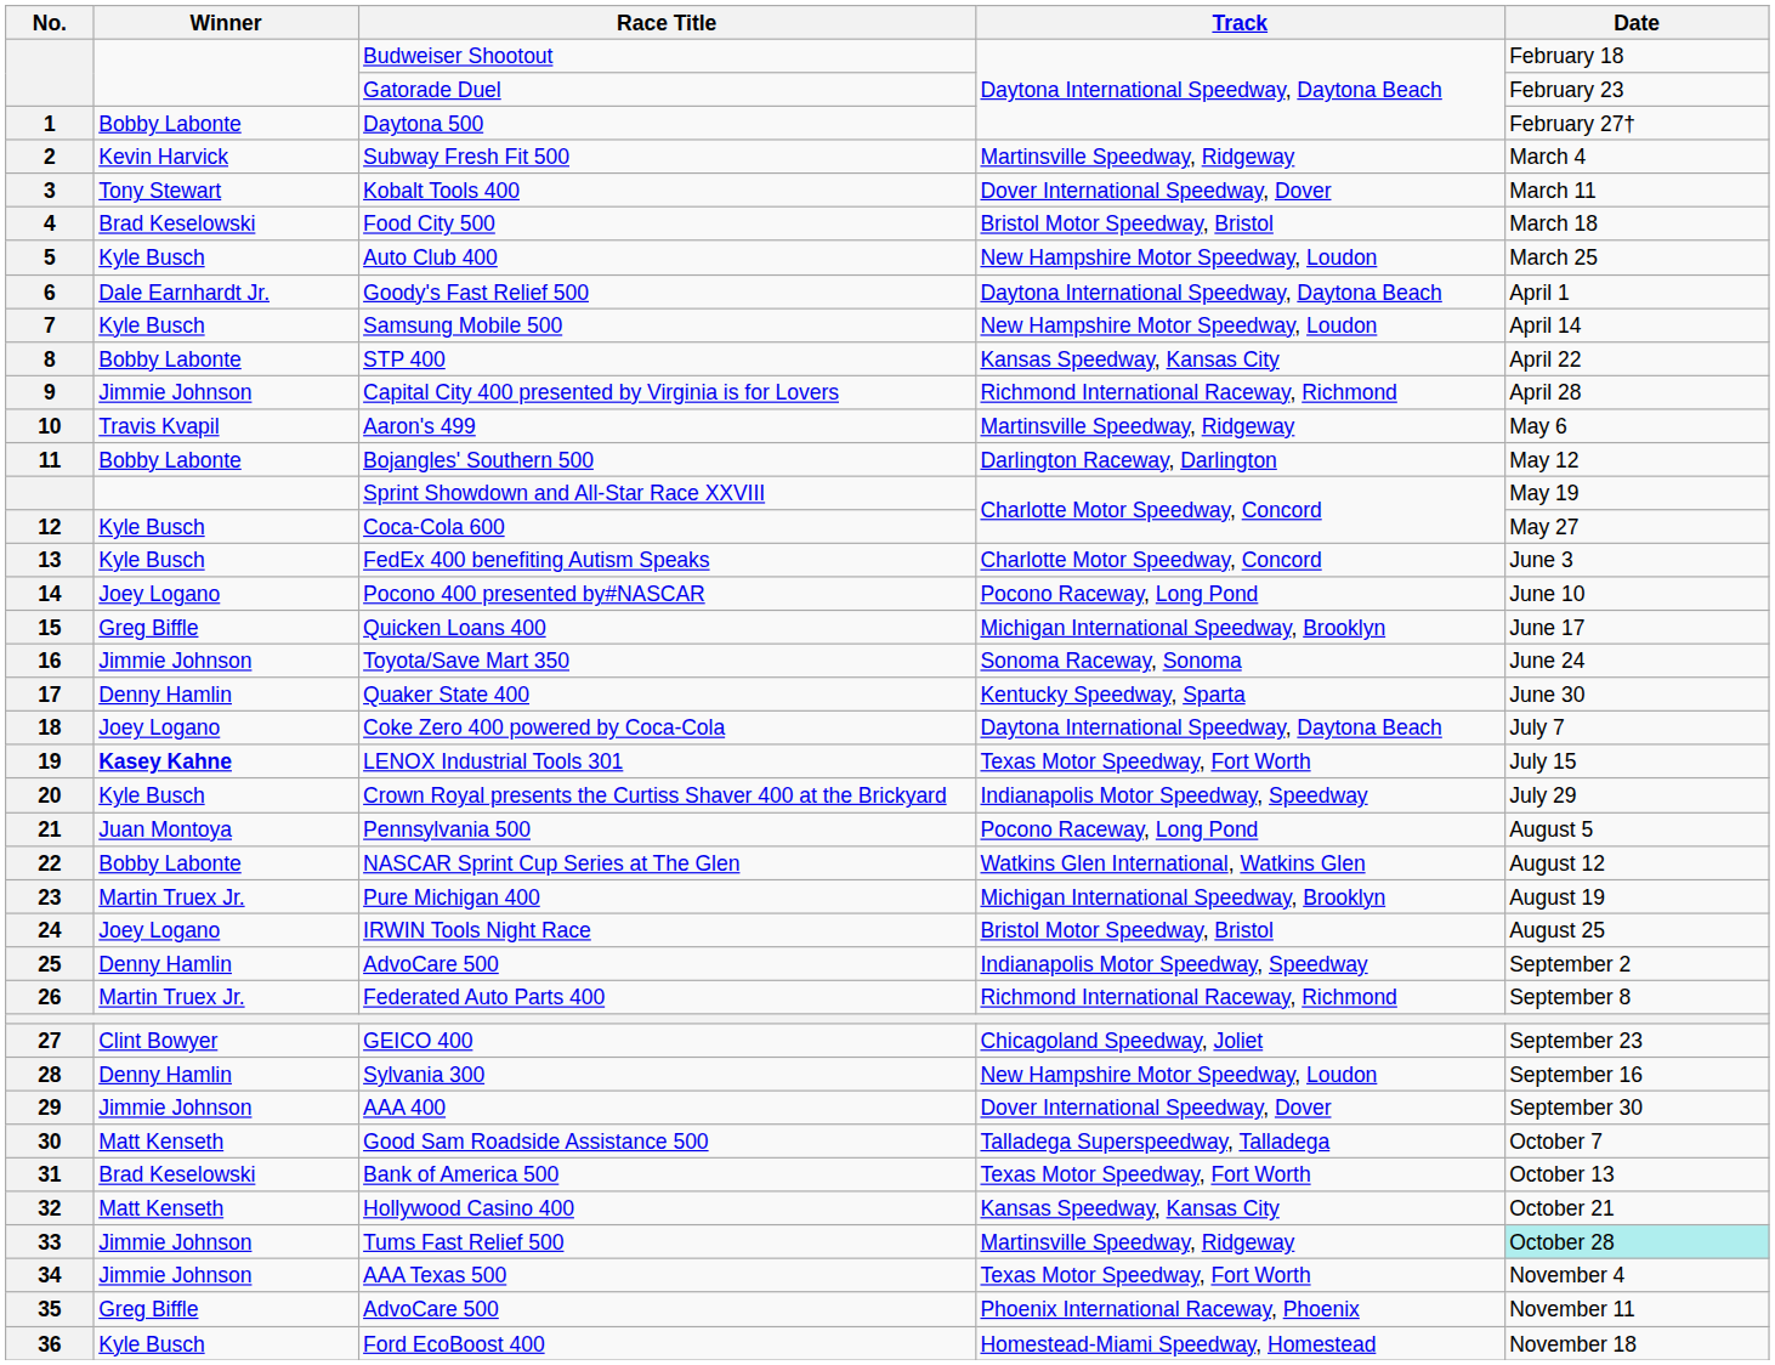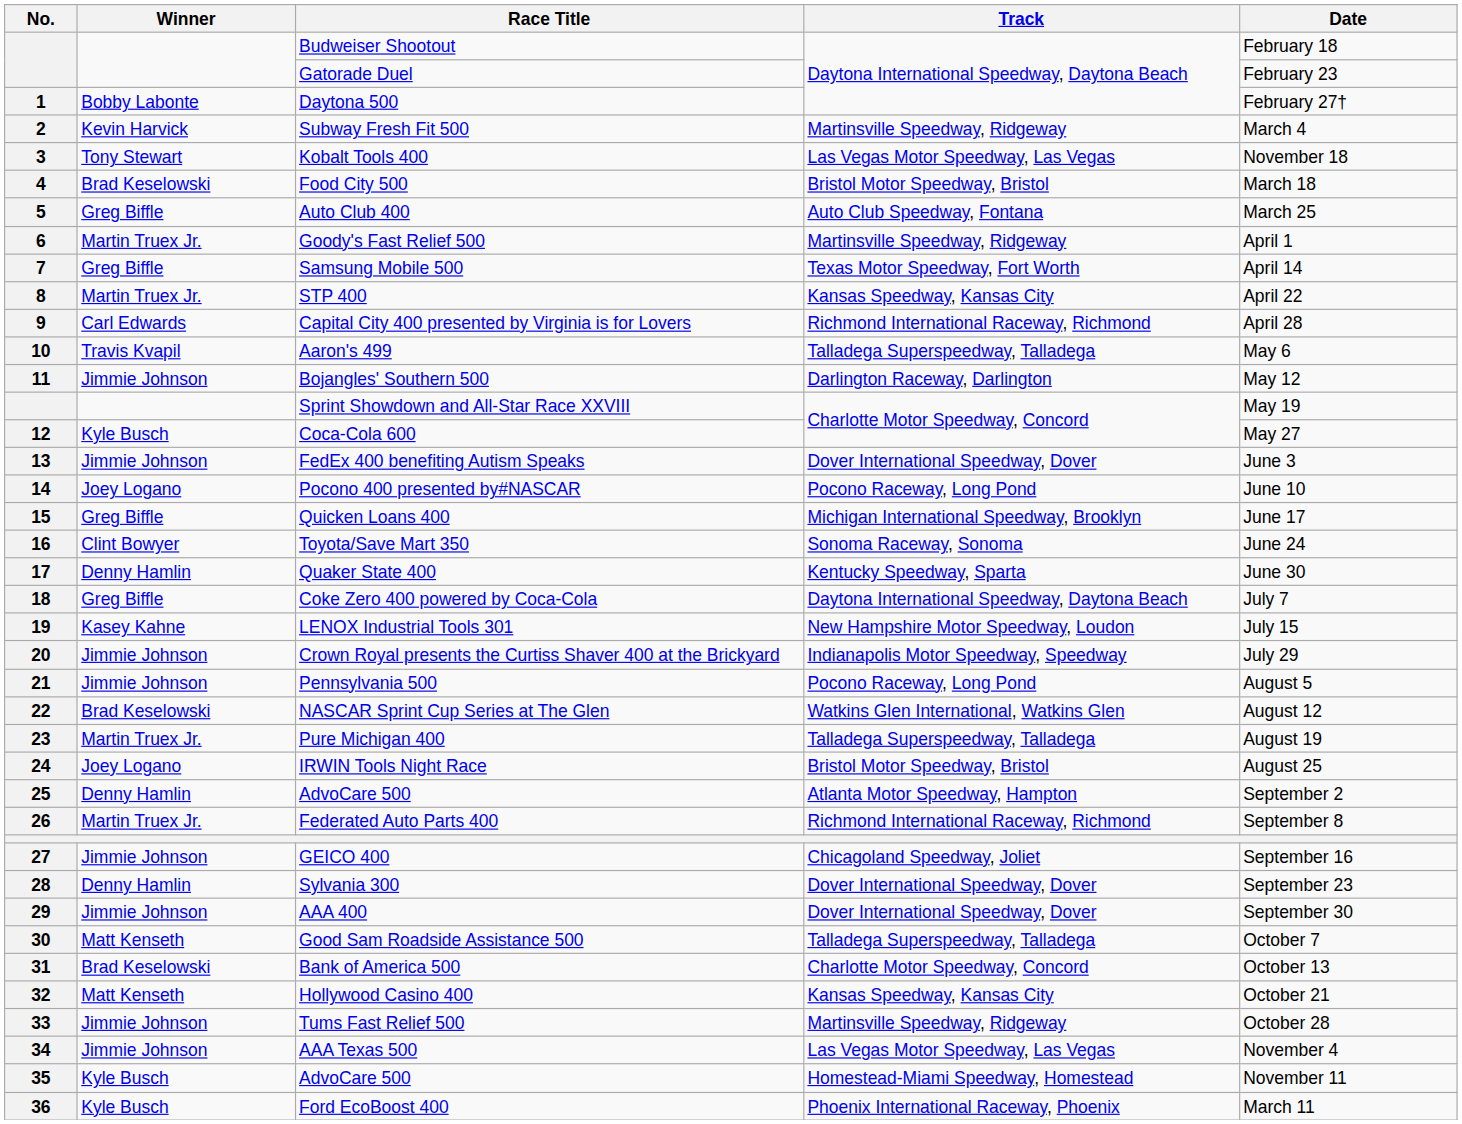Kobalt Tools 400 | Track: Dover International Speedway, Dover -> Las Vegas Motor Speedway, Las Vegas
Kobalt Tools 400 | Date: March 11 -> November 18
Auto Club 400 | Winner: Kyle Busch -> Greg Biffle
Auto Club 400 | Track: New Hampshire Motor Speedway, Loudon -> Auto Club Speedway, Fontana
Goody's Fast Relief 500 | Winner: Dale Earnhardt Jr. -> Martin Truex Jr.
Goody's Fast Relief 500 | Track: Daytona International Speedway, Daytona Beach -> Martinsville Speedway, Ridgeway
Samsung Mobile 500 | Winner: Kyle Busch -> Greg Biffle
Samsung Mobile 500 | Track: New Hampshire Motor Speedway, Loudon -> Texas Motor Speedway, Fort Worth
STP 400 | Winner: Bobby Labonte -> Martin Truex Jr.
Capital City 400 presented by Virginia is for Lovers | Winner: Jimmie Johnson -> Carl Edwards
Aaron's 499 | Track: Martinsville Speedway, Ridgeway -> Talladega Superspeedway, Talladega
Bojangles' Southern 500 | Winner: Bobby Labonte -> Jimmie Johnson
FedEx 400 benefiting Autism Speaks | Winner: Kyle Busch -> Jimmie Johnson
FedEx 400 benefiting Autism Speaks | Track: Charlotte Motor Speedway, Concord -> Dover International Speedway, Dover
Toyota/Save Mart 350 | Winner: Jimmie Johnson -> Clint Bowyer
Coke Zero 400 powered by Coca-Cola | Winner: Joey Logano -> Greg Biffle
LENOX Industrial Tools 301 | Winner: bold -> normal
LENOX Industrial Tools 301 | Track: Texas Motor Speedway, Fort Worth -> New Hampshire Motor Speedway, Loudon
Crown Royal presents the Curtiss Shaver 400 at the Brickyard | Winner: Kyle Busch -> Jimmie Johnson
Pennsylvania 500 | Winner: Juan Montoya -> Jimmie Johnson
NASCAR Sprint Cup Series at The Glen | Winner: Bobby Labonte -> Brad Keselowski
Pure Michigan 400 | Track: Michigan International Speedway, Brooklyn -> Talladega Superspeedway, Talladega
25 / AdvoCare 500 | Track: Indianapolis Motor Speedway, Speedway -> Atlanta Motor Speedway, Hampton
GEICO 400 | Winner: Clint Bowyer -> Jimmie Johnson
GEICO 400 | Date: September 23 -> September 16
Sylvania 300 | Track: New Hampshire Motor Speedway, Loudon -> Dover International Speedway, Dover
Sylvania 300 | Date: September 16 -> September 23
Bank of America 500 | Track: Texas Motor Speedway, Fort Worth -> Charlotte Motor Speedway, Concord
Tums Fast Relief 500 | Date: paleturquoise background -> no background
AAA Texas 500 | Track: Texas Motor Speedway, Fort Worth -> Las Vegas Motor Speedway, Las Vegas
35 / AdvoCare 500 | Winner: Greg Biffle -> Kyle Busch
35 / AdvoCare 500 | Track: Phoenix International Raceway, Phoenix -> Homestead-Miami Speedway, Homestead
Ford EcoBoost 400 | Track: Homestead-Miami Speedway, Homestead -> Phoenix International Raceway, Phoenix
Ford EcoBoost 400 | Date: November 18 -> March 11
